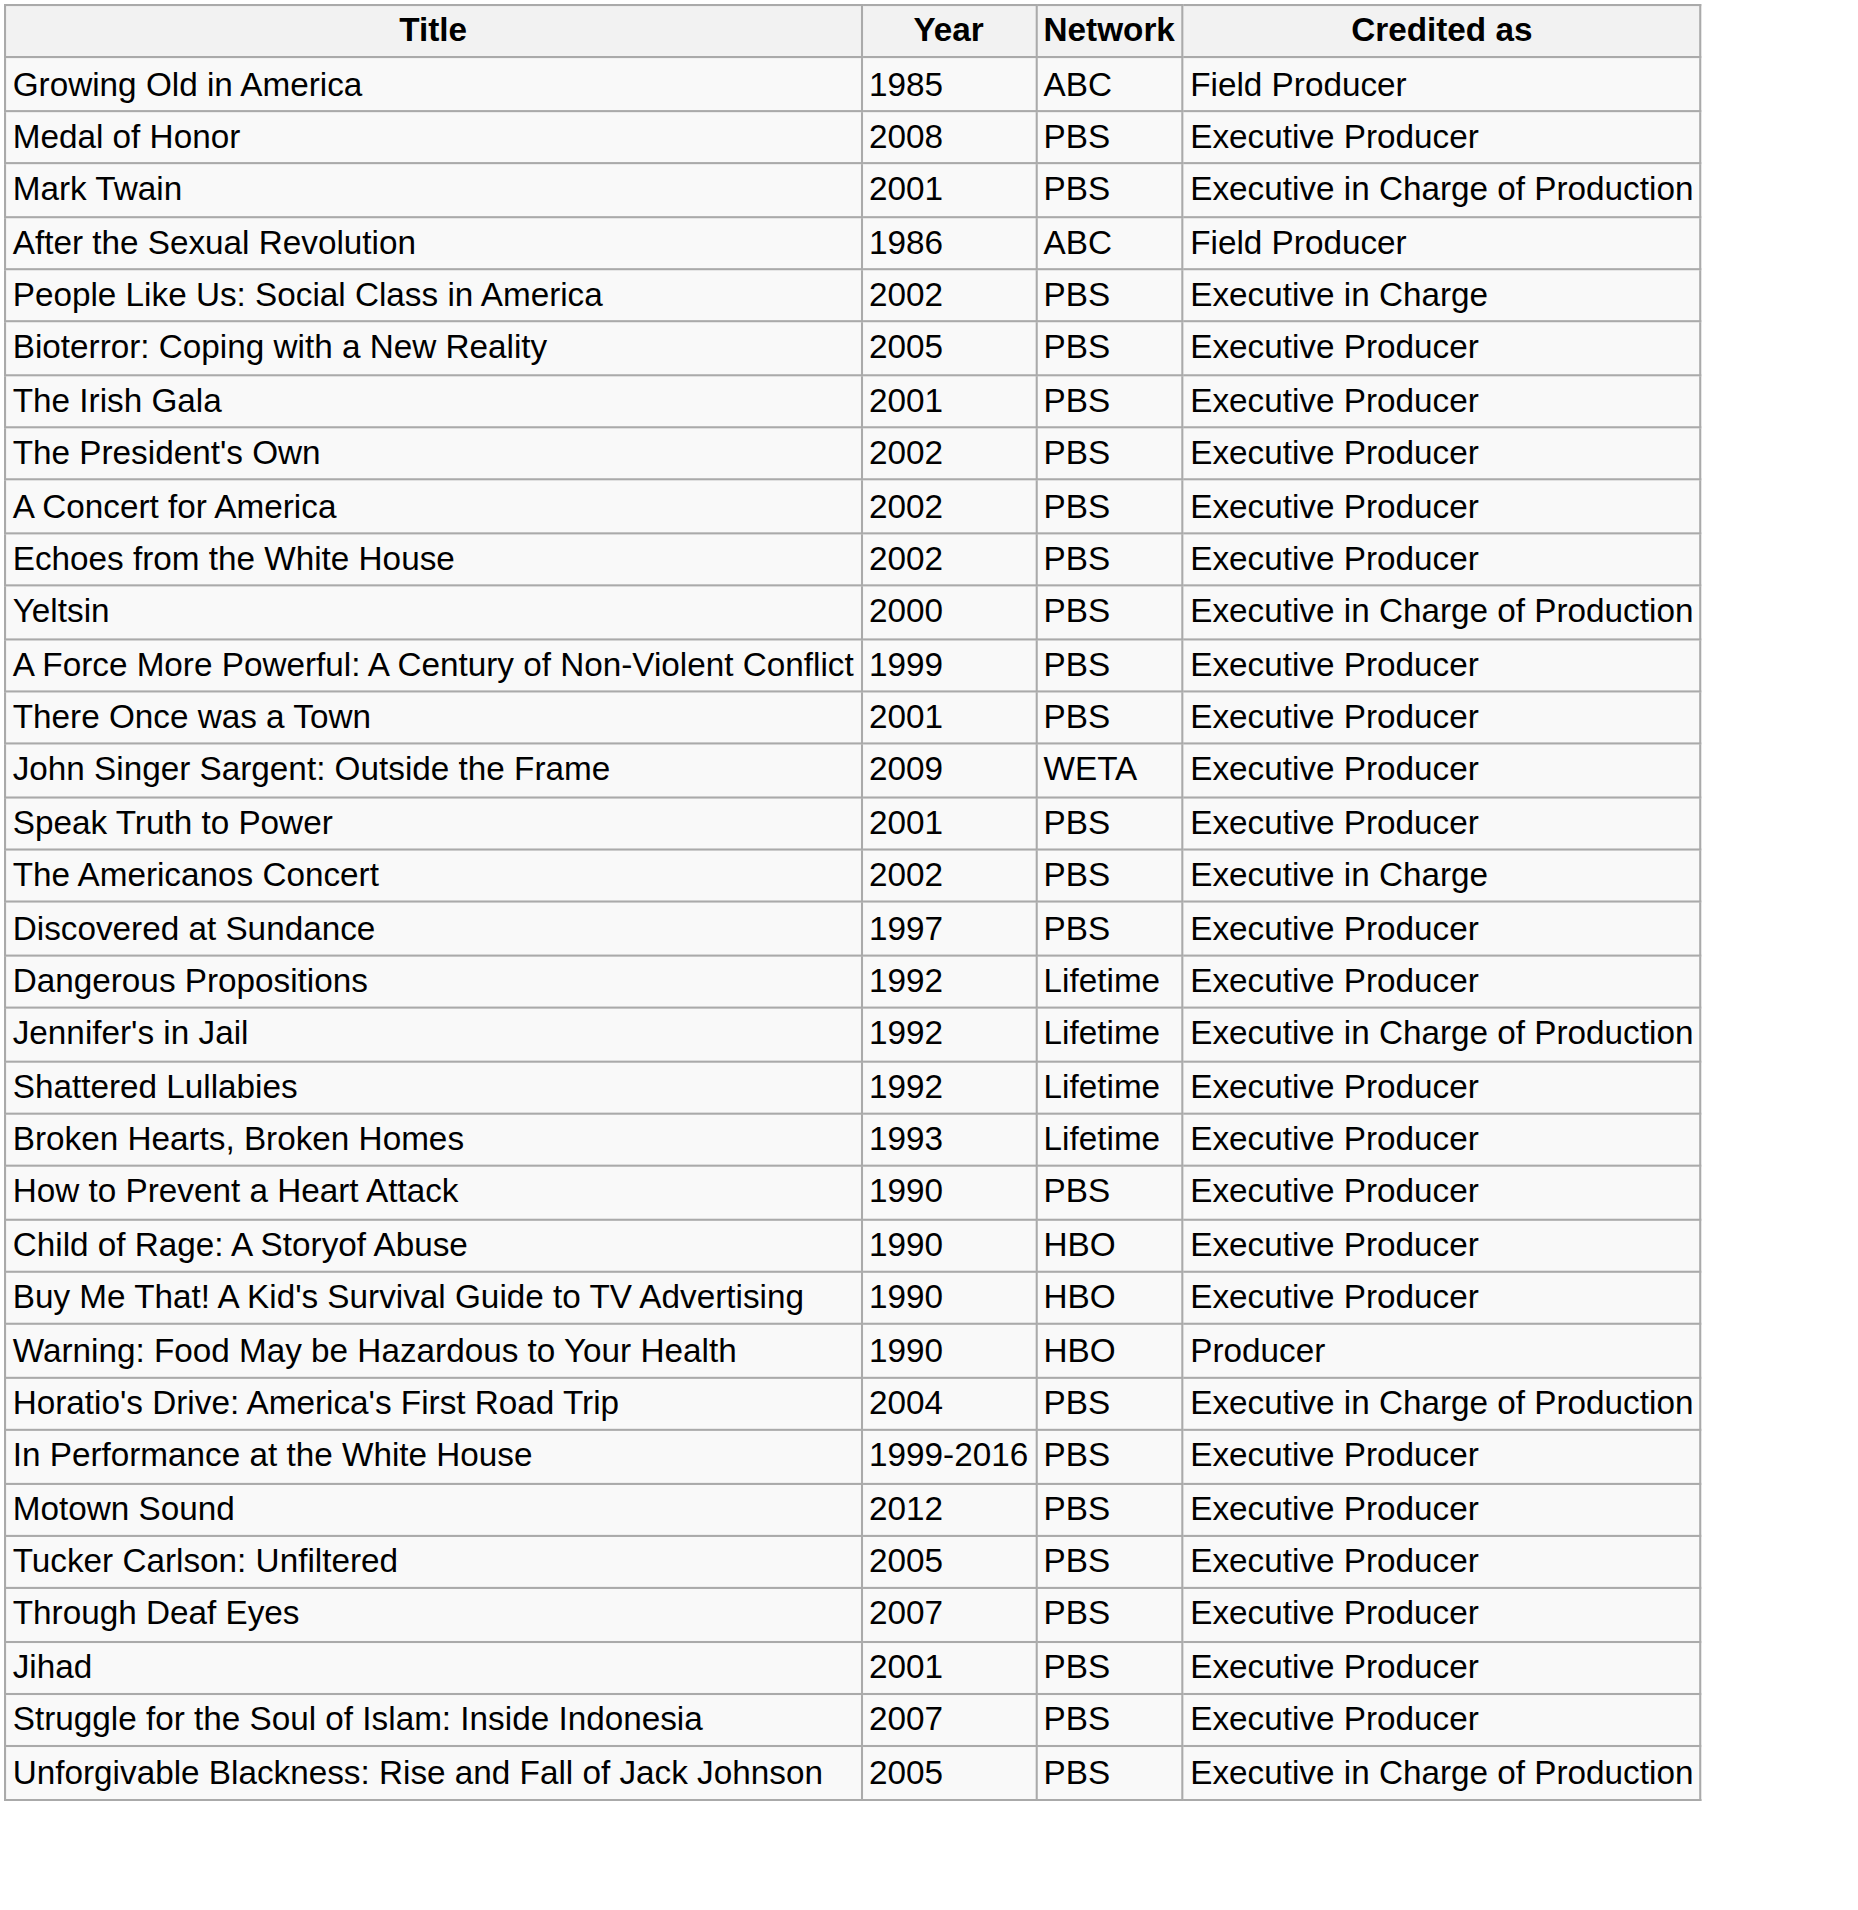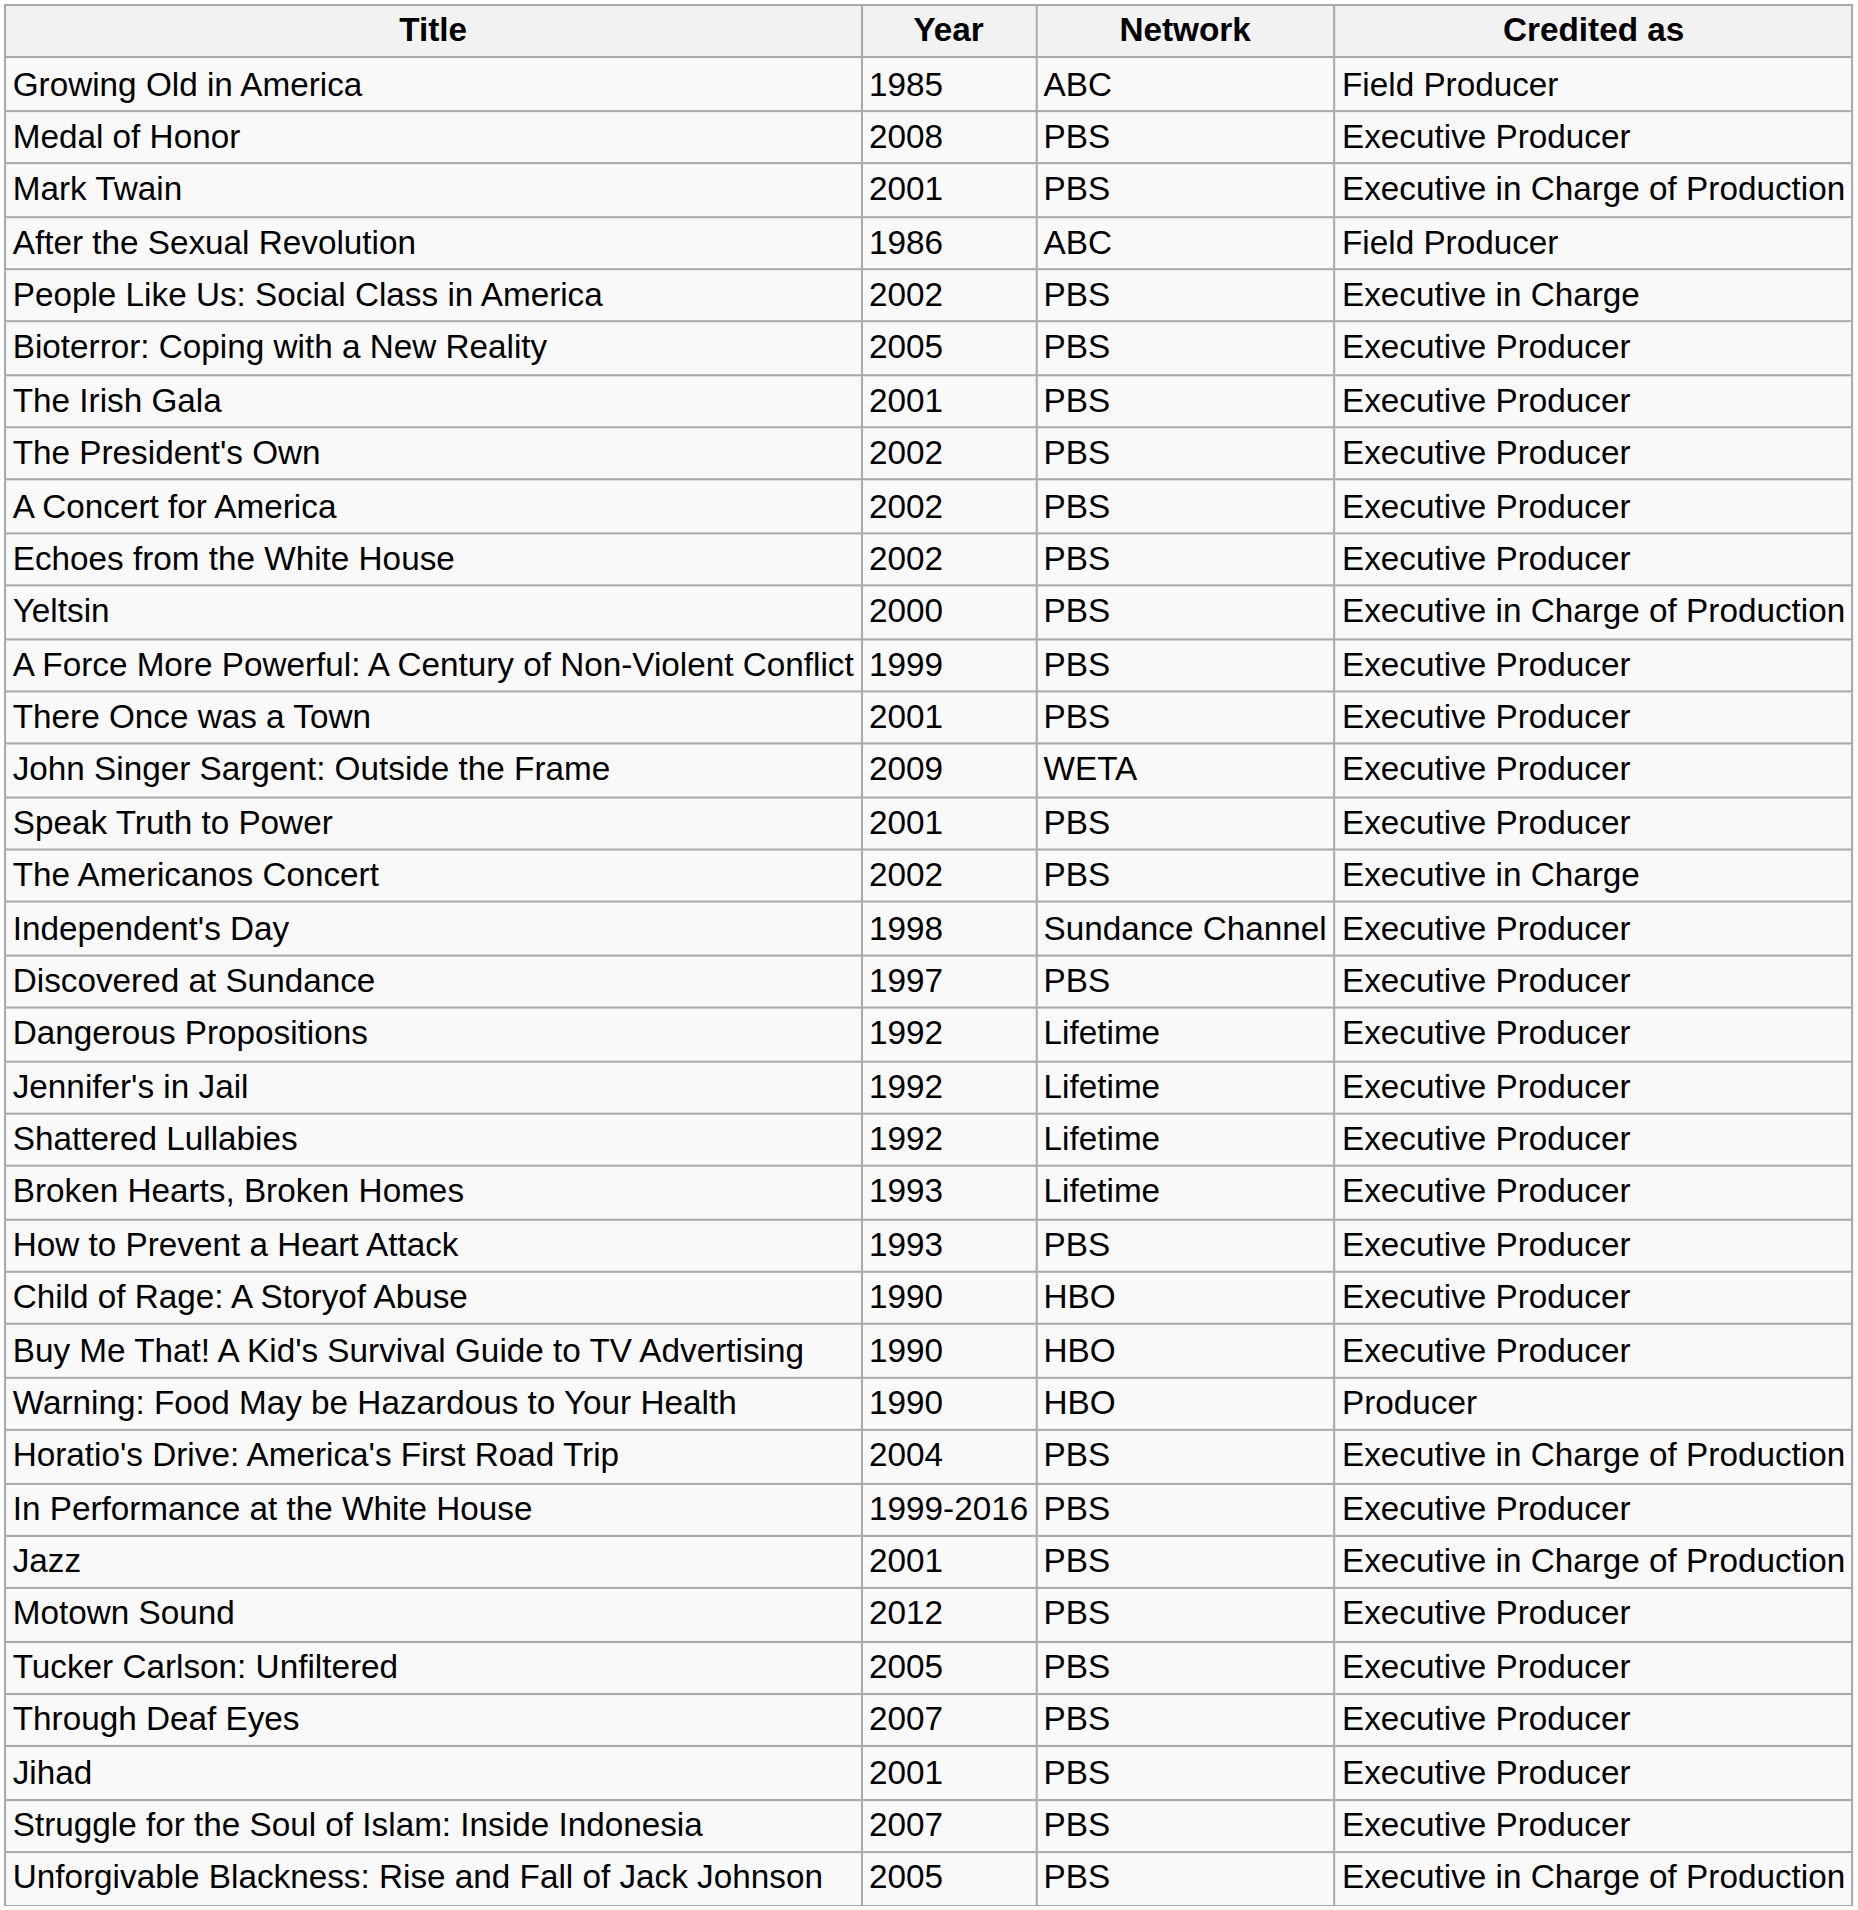+ row: Independent's Day | 1998 | Sundance Channel | Executive Producer
Jennifer's in Jail | Credited as: Executive in Charge of Production -> Executive Producer
How to Prevent a Heart Attack | Year: 1990 -> 1993
+ row: Jazz | 2001 | PBS | Executive in Charge of Production
